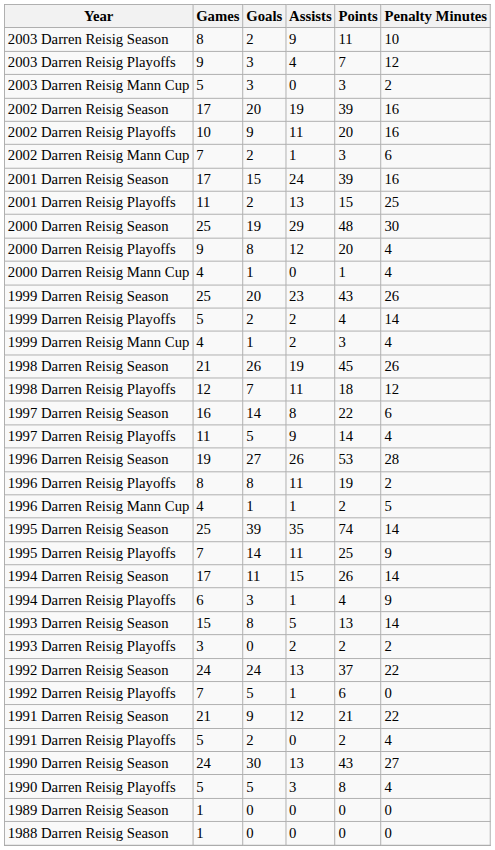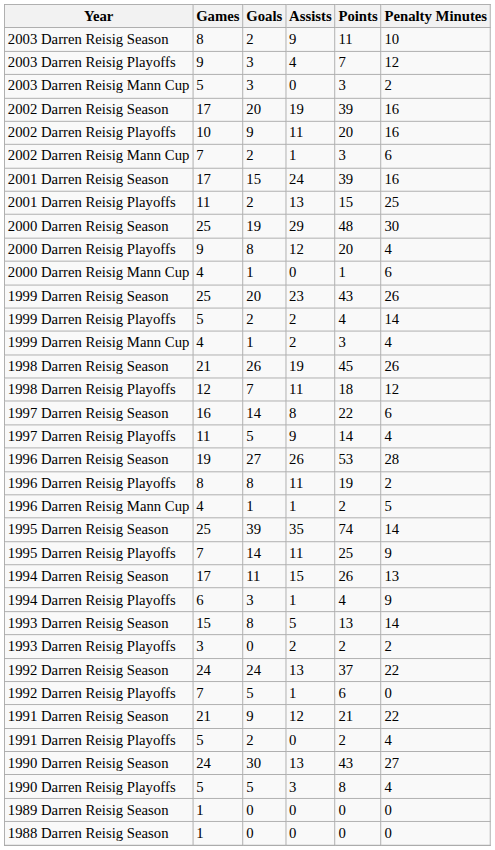2000 Darren Reisig Mann Cup | Penalty Minutes: 4 -> 6
1994 Darren Reisig Season | Penalty Minutes: 14 -> 13
